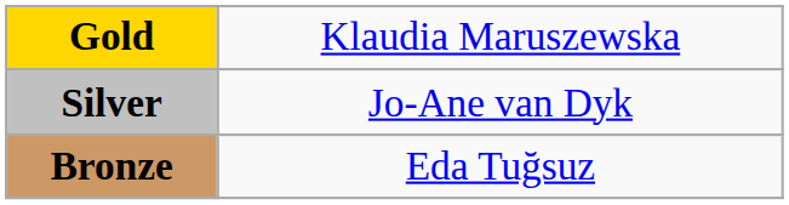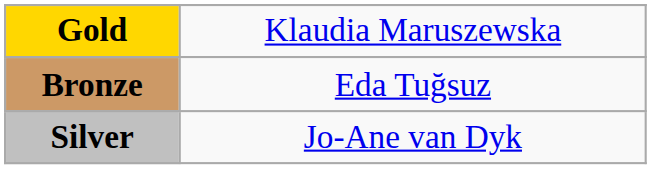rows swapped: Silver <-> Bronze
